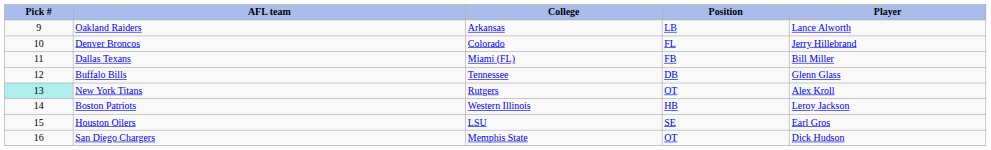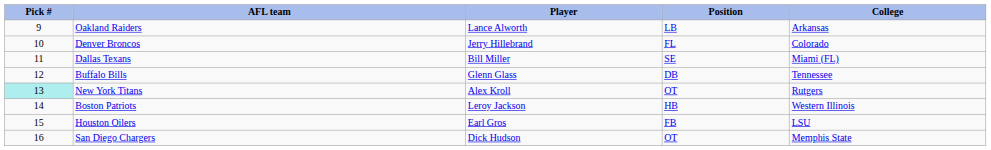columns swapped: Player <-> College
Dallas Texans | Position: FB -> SE
Houston Oilers | Position: SE -> FB
